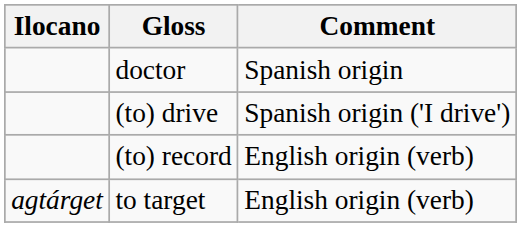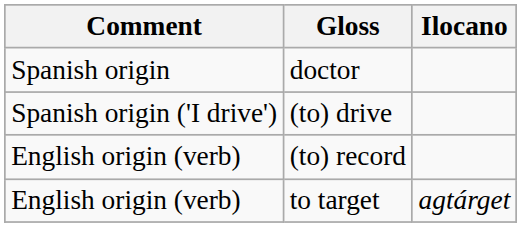columns swapped: Ilocano <-> Comment
